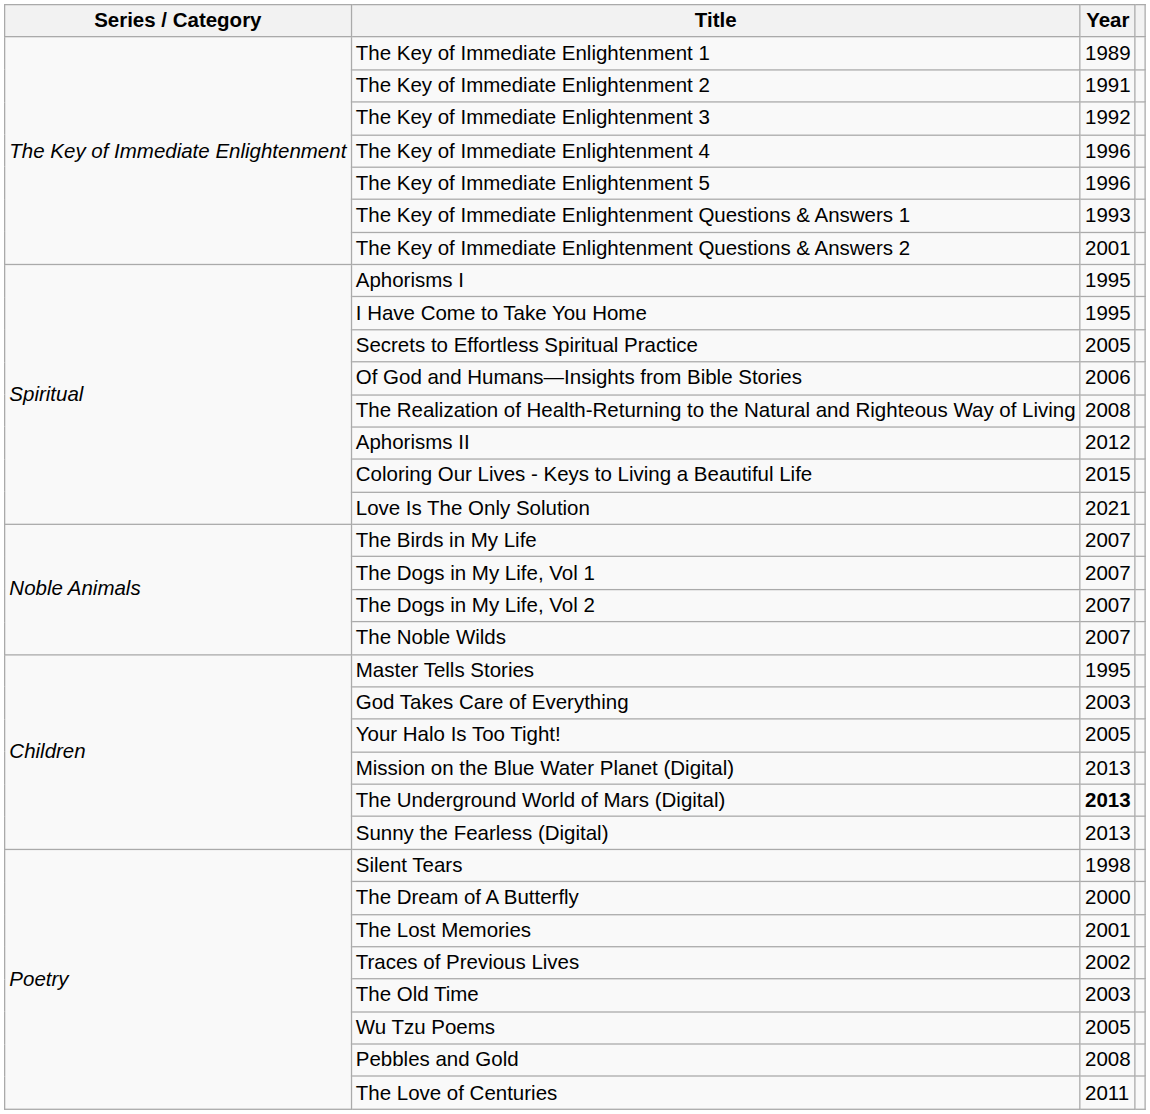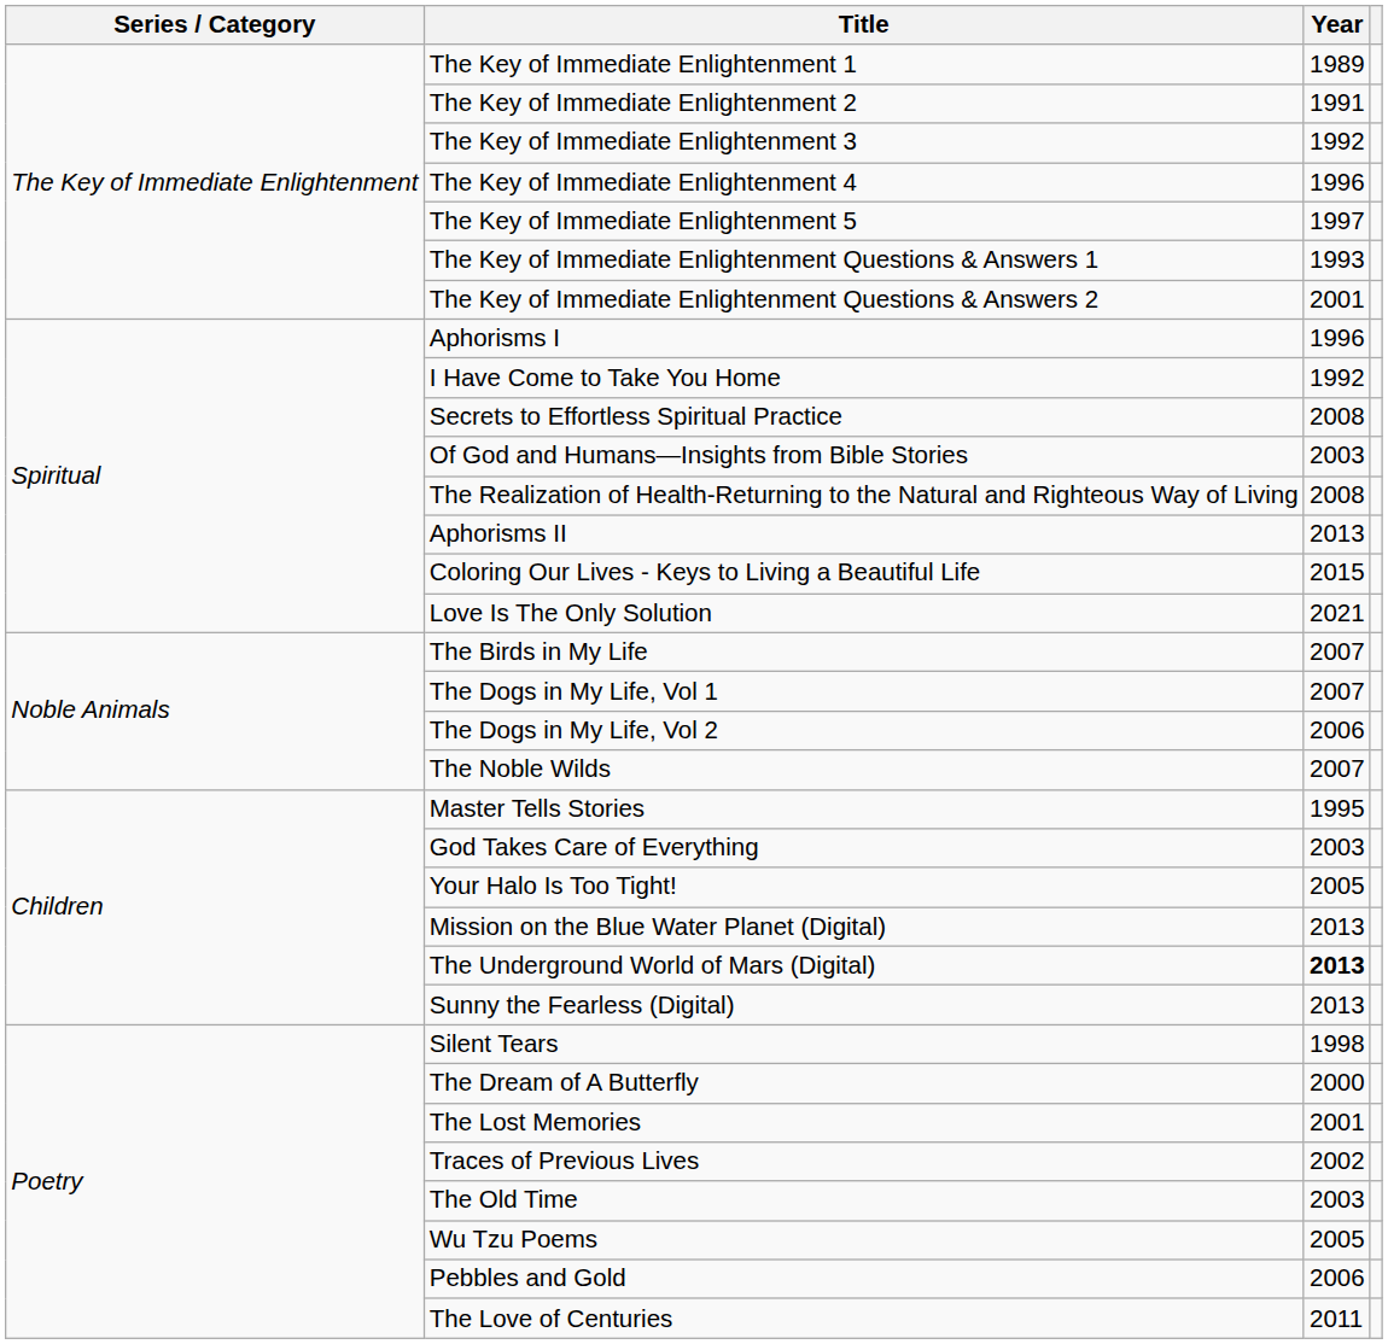The Key of Immediate Enlightenment 5 | Year: 1996 -> 1997
Aphorisms I | Year: 1995 -> 1996
I Have Come to Take You Home | Year: 1995 -> 1992
Secrets to Effortless Spiritual Practice | Year: 2005 -> 2008
Of God and Humans—Insights from Bible Stories | Year: 2006 -> 2003
Aphorisms II | Year: 2012 -> 2013
The Dogs in My Life, Vol 2 | Year: 2007 -> 2006
Pebbles and Gold | Year: 2008 -> 2006
